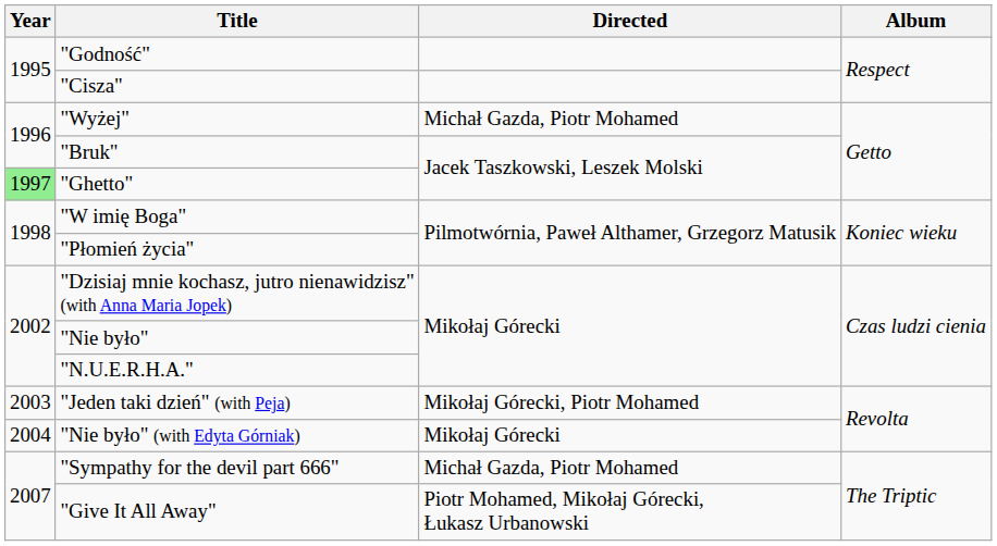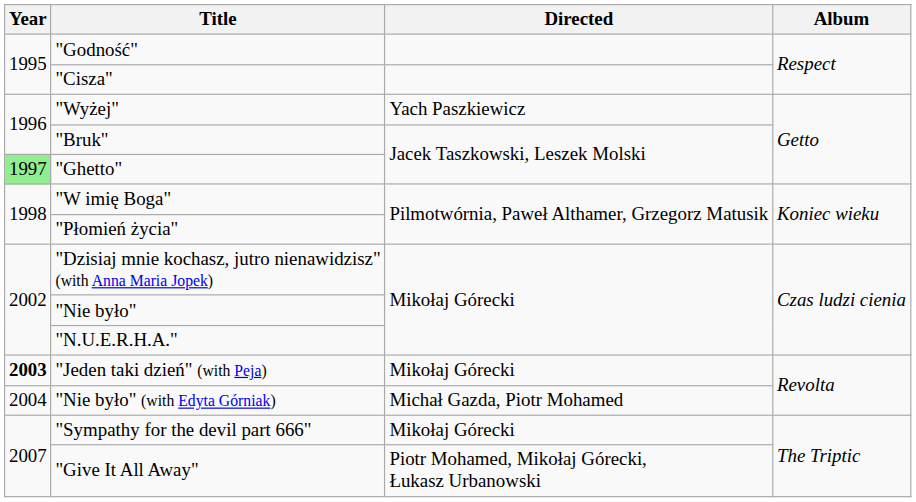"Wyżej" | Directed: Michał Gazda, Piotr Mohamed -> Yach Paszkiewicz
"Jeden taki dzień" (with Peja) | Year: normal -> bold
"Jeden taki dzień" (with Peja) | Directed: Mikołaj Górecki, Piotr Mohamed -> Mikołaj Górecki
"Nie było" (with Edyta Górniak) | Directed: Mikołaj Górecki -> Michał Gazda, Piotr Mohamed
"Sympathy for the devil part 666" | Directed: Michał Gazda, Piotr Mohamed -> Mikołaj Górecki
